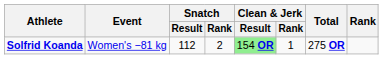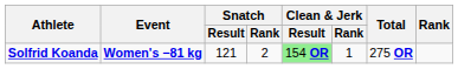Solfrid Koanda | Event: normal -> bold
Solfrid Koanda | Snatch / Result: 112 -> 121
